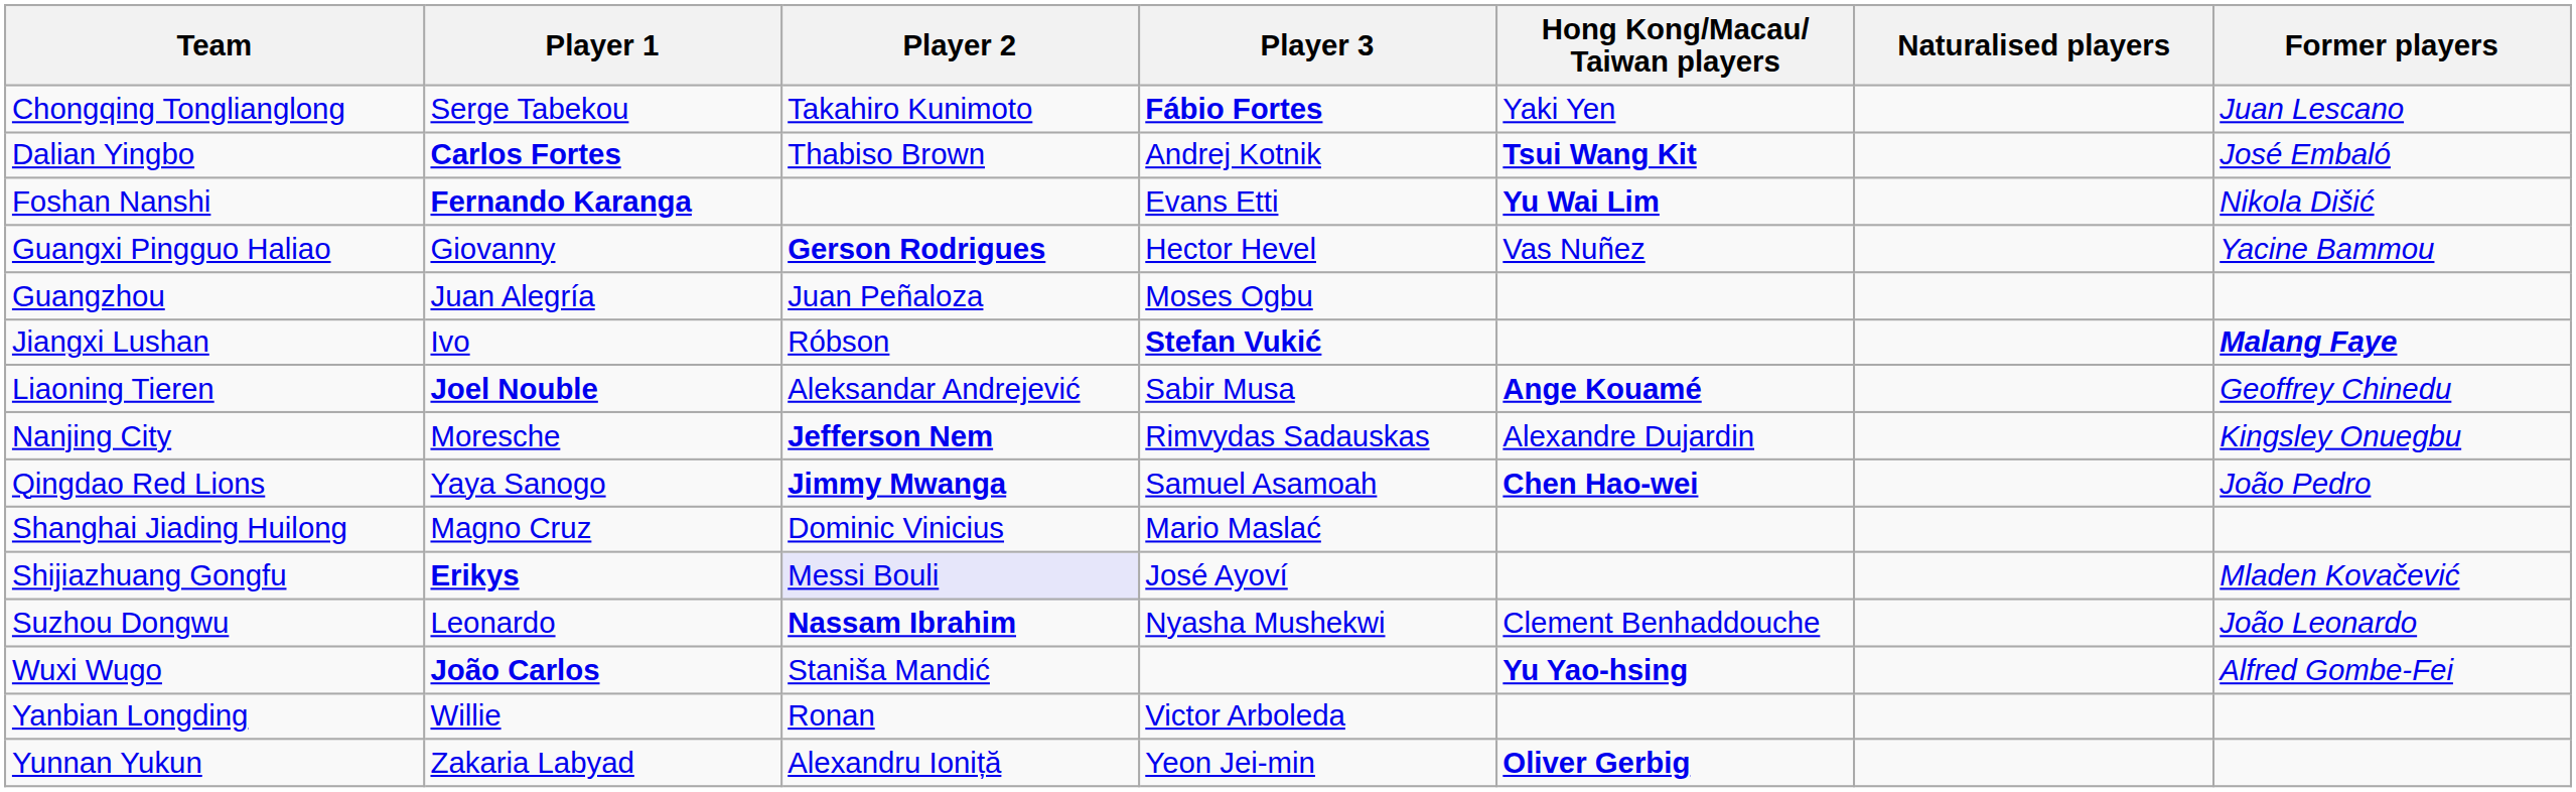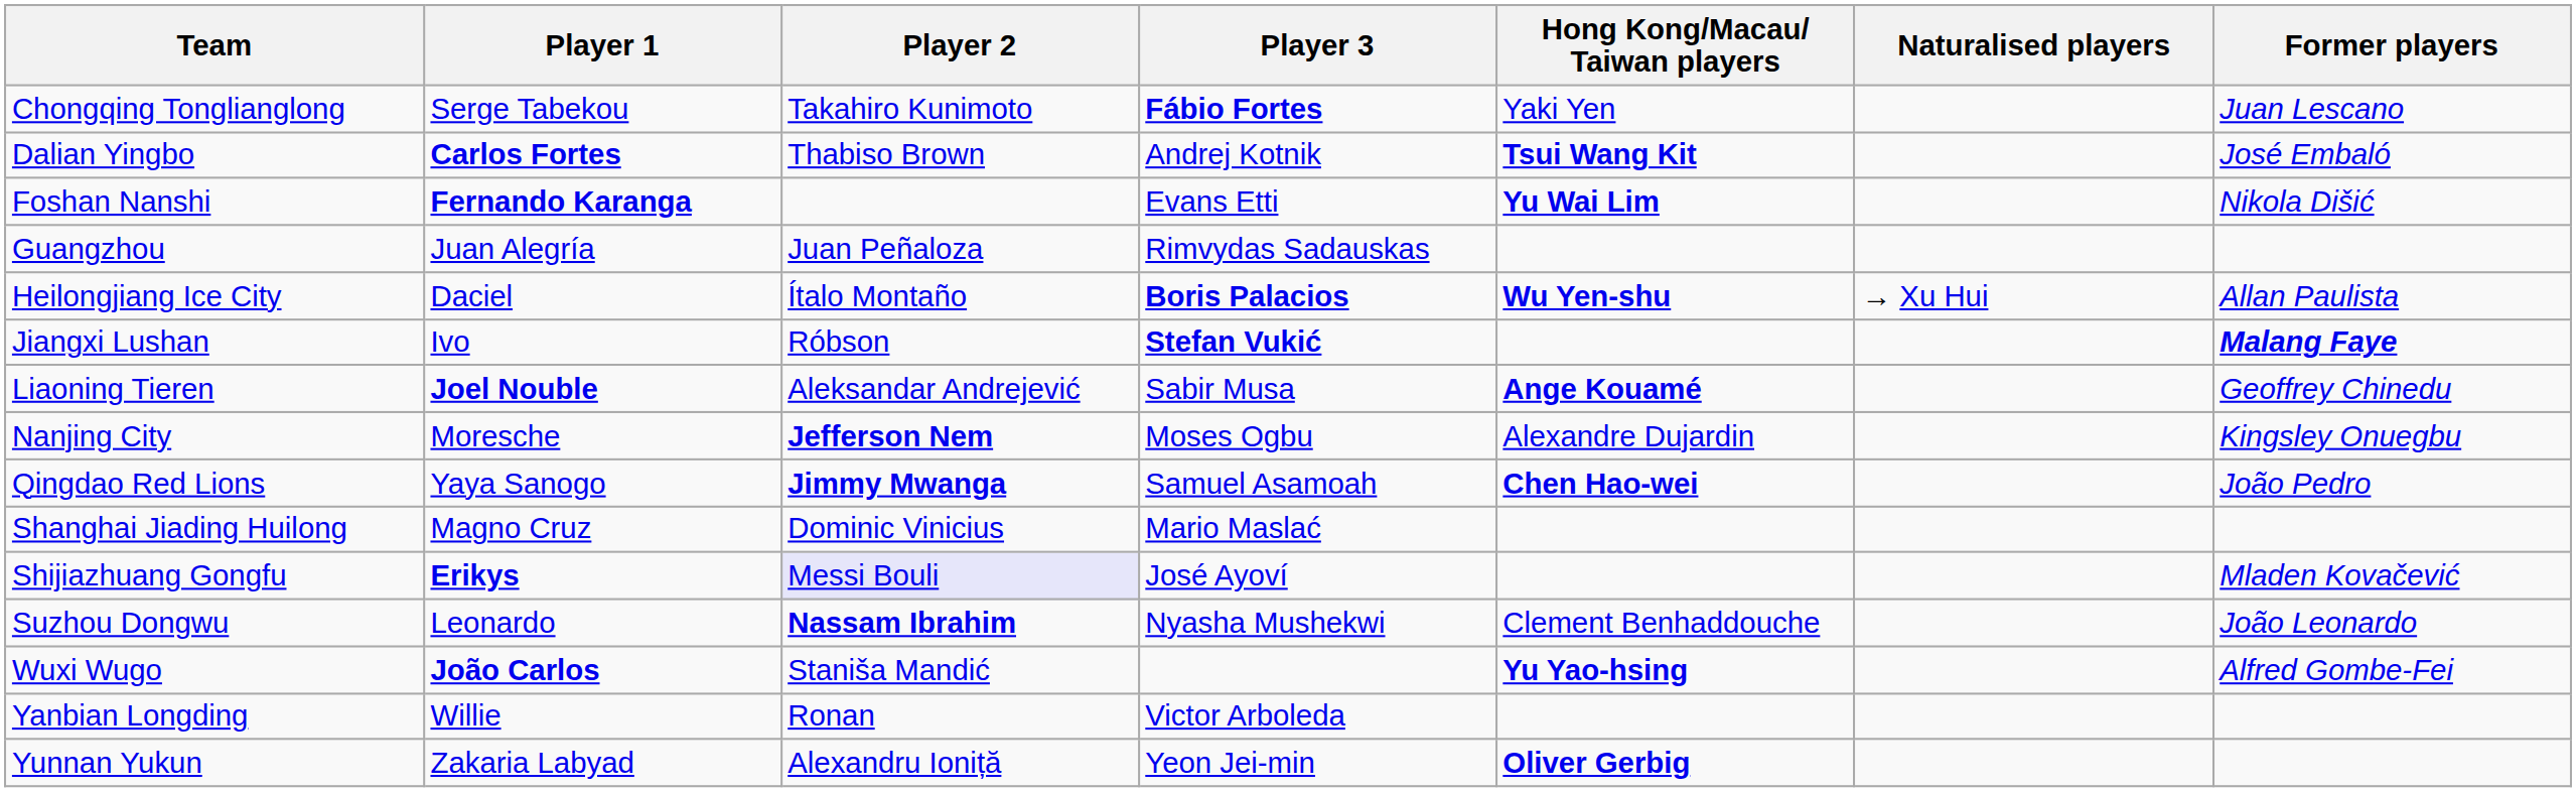- row: Guangxi Pingguo Haliao | Giovanny | Gerson Rodrigues | Hector Hevel | Vas Nuñez | Yacine Bammou
Guangzhou | Player 3: Moses Ogbu -> Rimvydas Sadauskas
+ row: Heilongjiang Ice City | Daciel | Ítalo Montaño | Boris Palacios | Wu Yen-shu | → Xu Hui | Allan Paulista
Nanjing City | Player 3: Rimvydas Sadauskas -> Moses Ogbu
